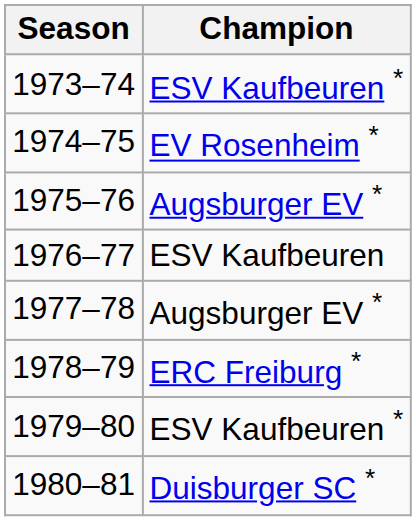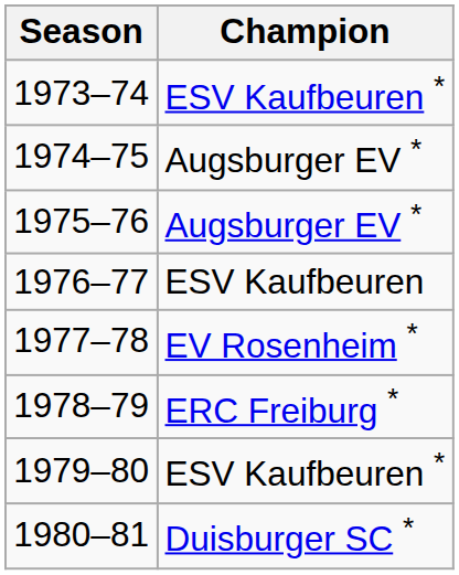1974–75 | Champion: EV Rosenheim * -> Augsburger EV *
1977–78 | Champion: Augsburger EV * -> EV Rosenheim *
